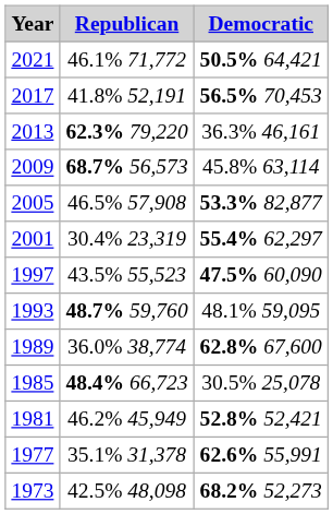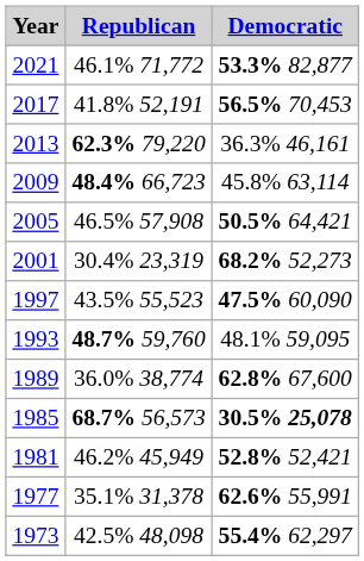2021 | Democratic: 50.5% 64,421 -> 53.3% 82,877
2009 | Republican: 68.7% 56,573 -> 48.4% 66,723
2005 | Democratic: 53.3% 82,877 -> 50.5% 64,421
2001 | Democratic: 55.4% 62,297 -> 68.2% 52,273
1985 | Republican: 48.4% 66,723 -> 68.7% 56,573
1985 | Democratic: normal -> bold
1973 | Democratic: 68.2% 52,273 -> 55.4% 62,297
